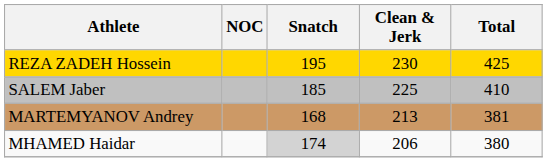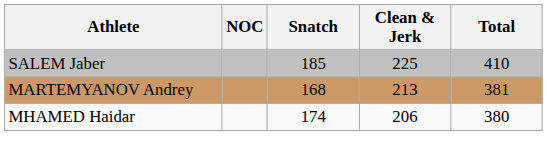- row: REZA ZADEH Hossein | 195 | 230 | 425
MHAMED Haidar | Snatch: lightgrey background -> no background
